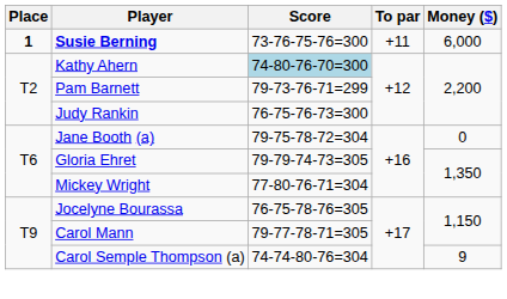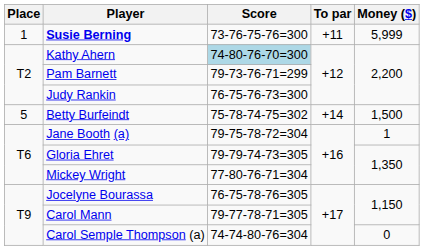Susie Berning | Place: bold -> normal
Susie Berning | Money ($): 6,000 -> 5,999
+ row: 5 | Betty Burfeindt | 75-78-74-75=302 | +14 | 1,500
Jane Booth (a) | Money ($): 0 -> 1
Carol Semple Thompson (a) | Money ($): 9 -> 0
